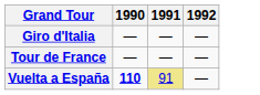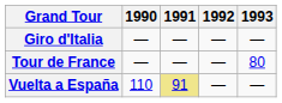+ column: 1993 | — | 80 | —
Vuelta a España | 1990: bold -> normal
